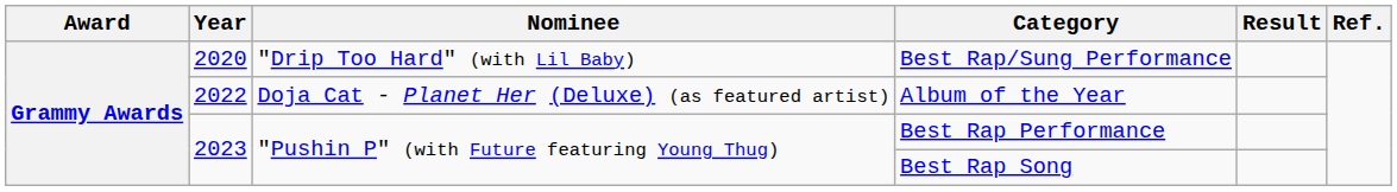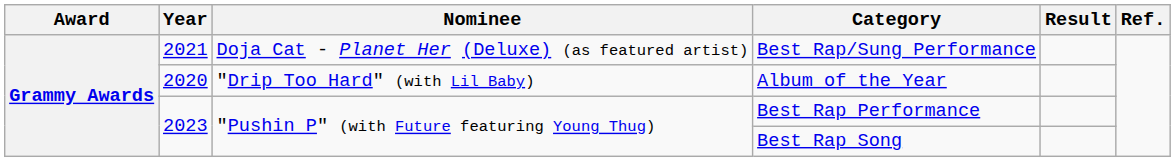Best Rap/Sung Performance | Year: 2020 -> 2021
Best Rap/Sung Performance | Nominee: "Drip Too Hard" (with Lil Baby) -> Doja Cat - Planet Her (Deluxe) (as featured artist)
Album of the Year | Year: 2022 -> 2020
Album of the Year | Nominee: Doja Cat - Planet Her (Deluxe) (as featured artist) -> "Drip Too Hard" (with Lil Baby)
